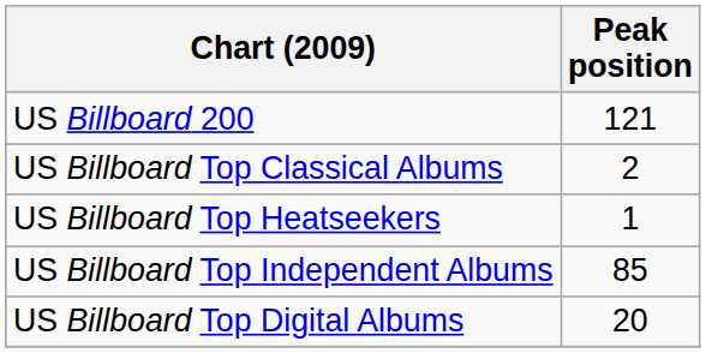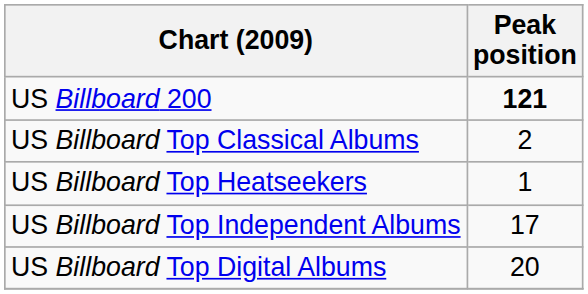US Billboard 200 | Peak position: normal -> bold
US Billboard Top Independent Albums | Peak position: 85 -> 17
